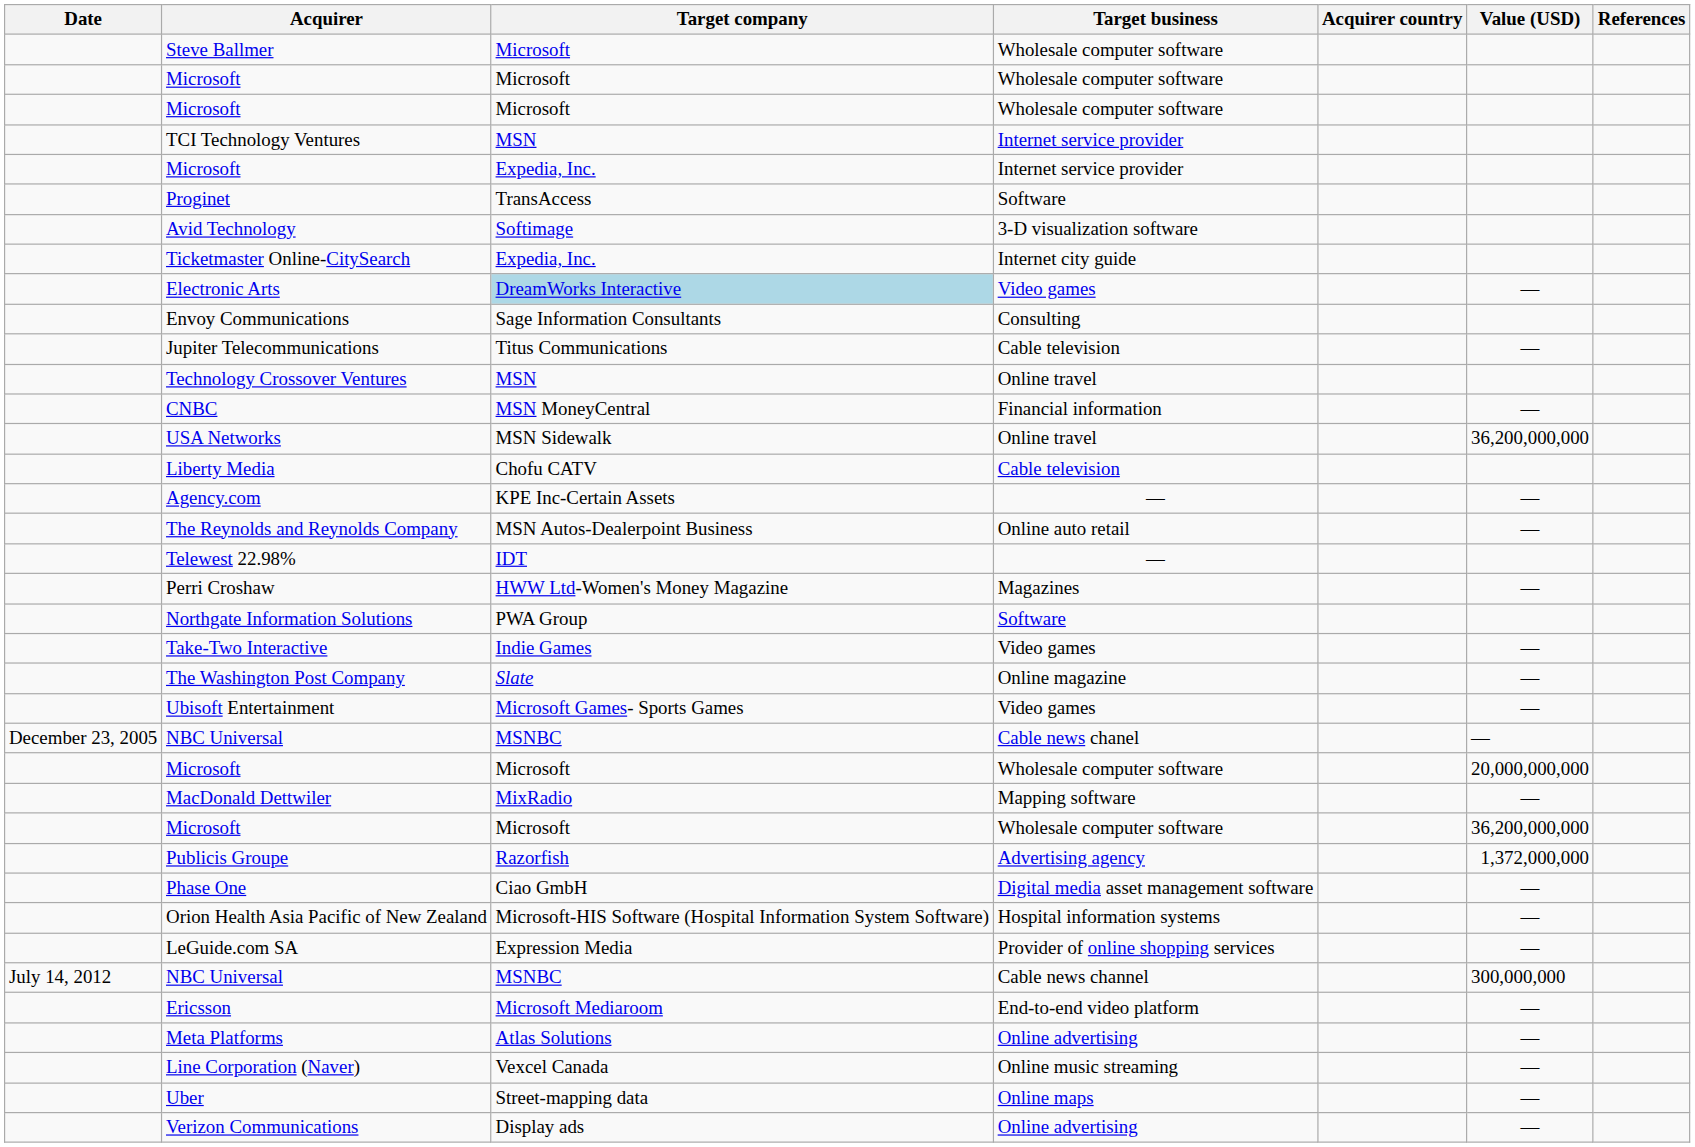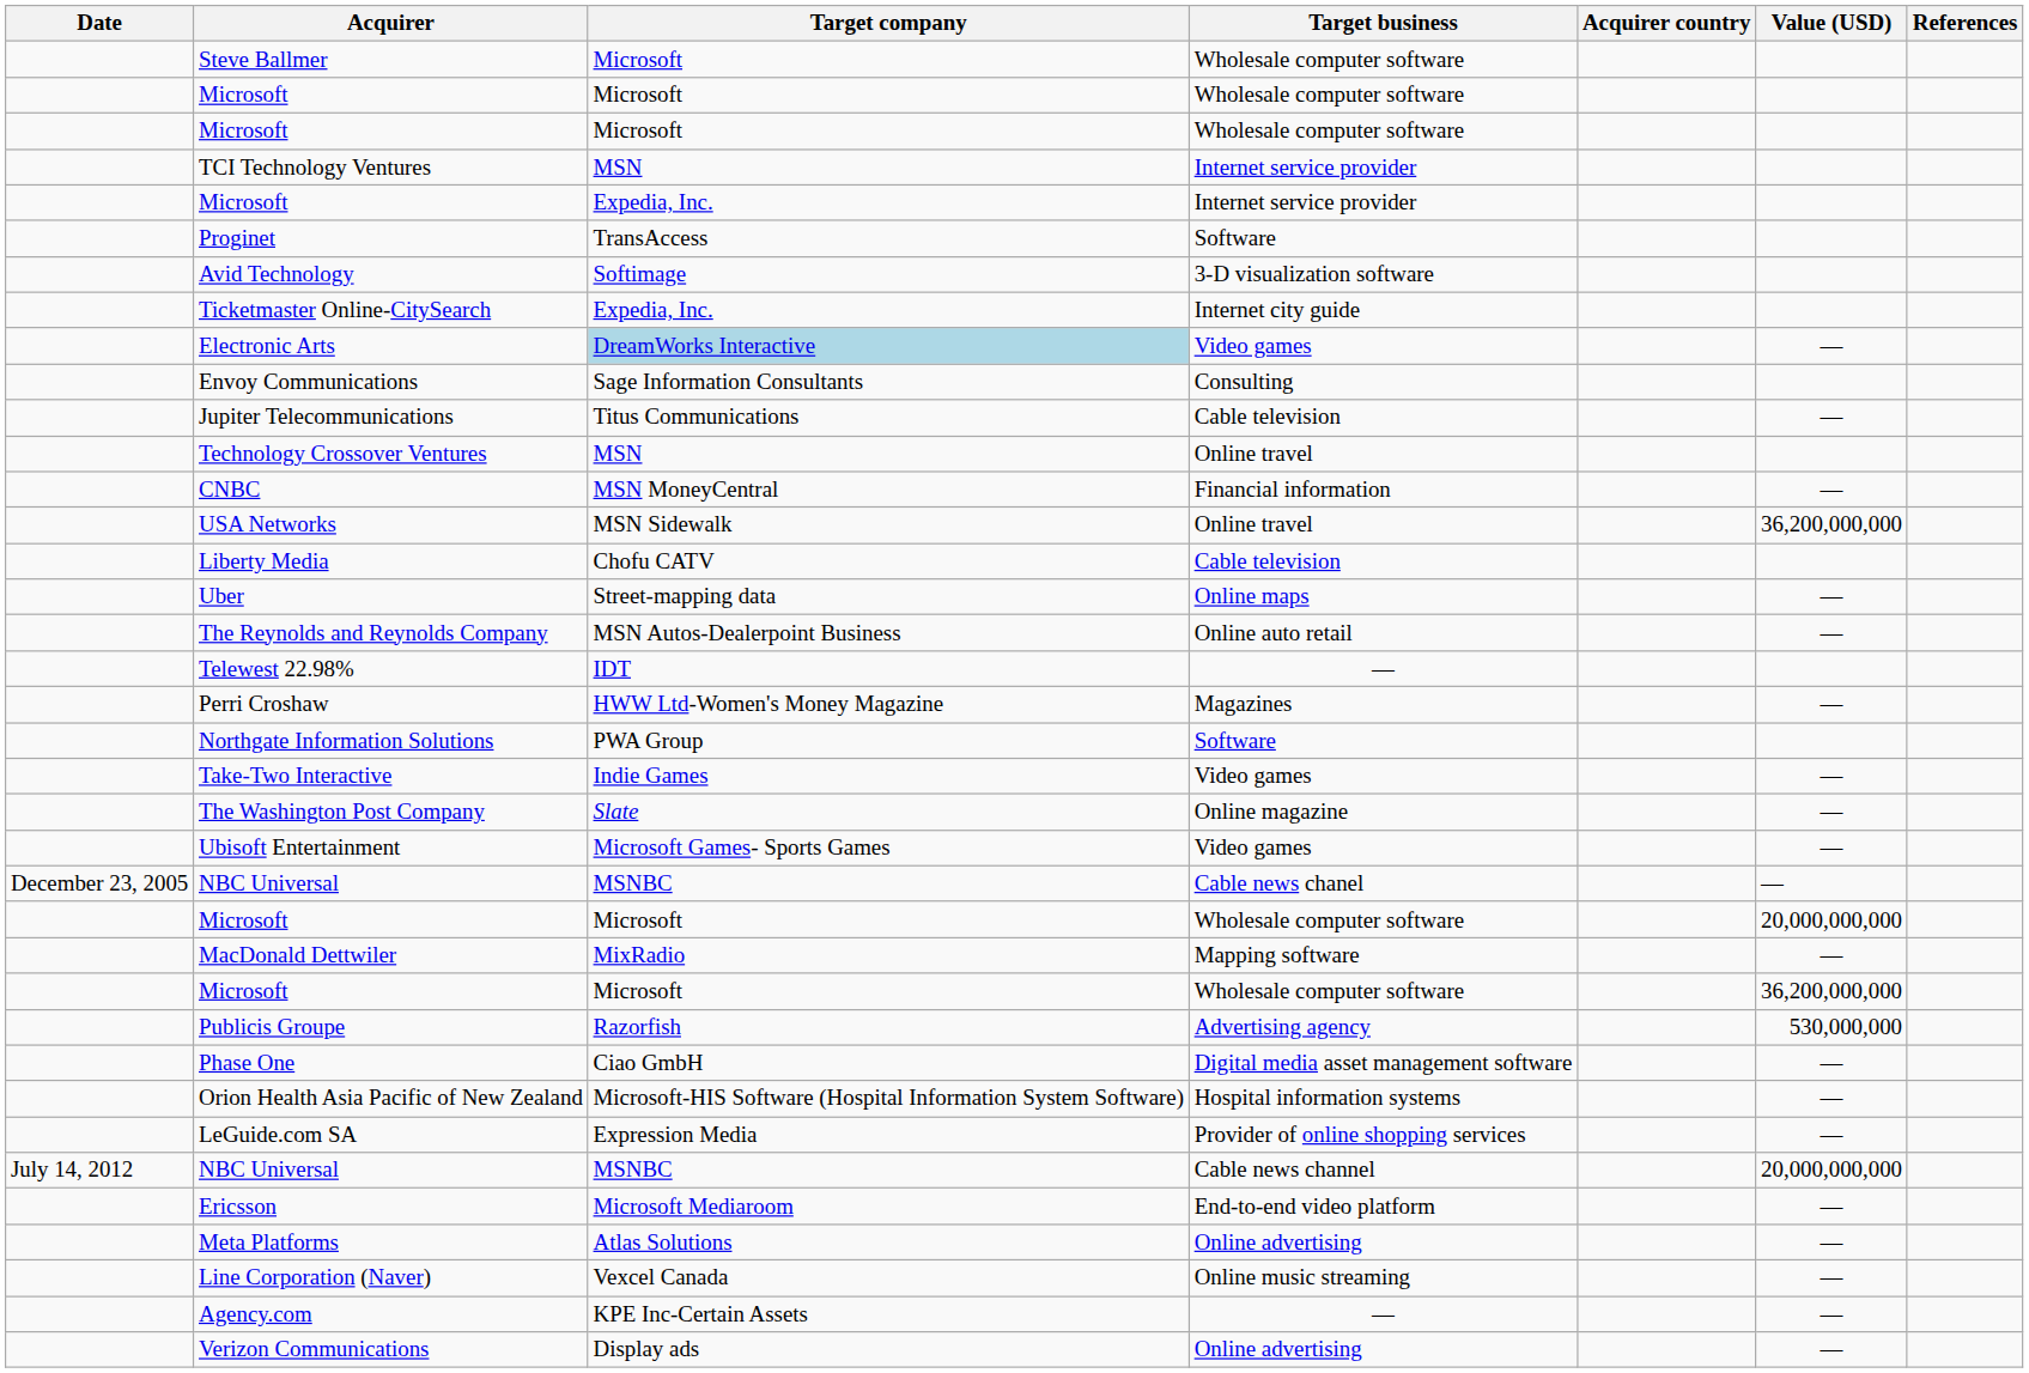rows swapped: Agency.com <-> Uber
Publicis Groupe | Value (USD): 1,372,000,000 -> 530,000,000
NBC Universal / Cable news channel | Value (USD): 300,000,000 -> 20,000,000,000
